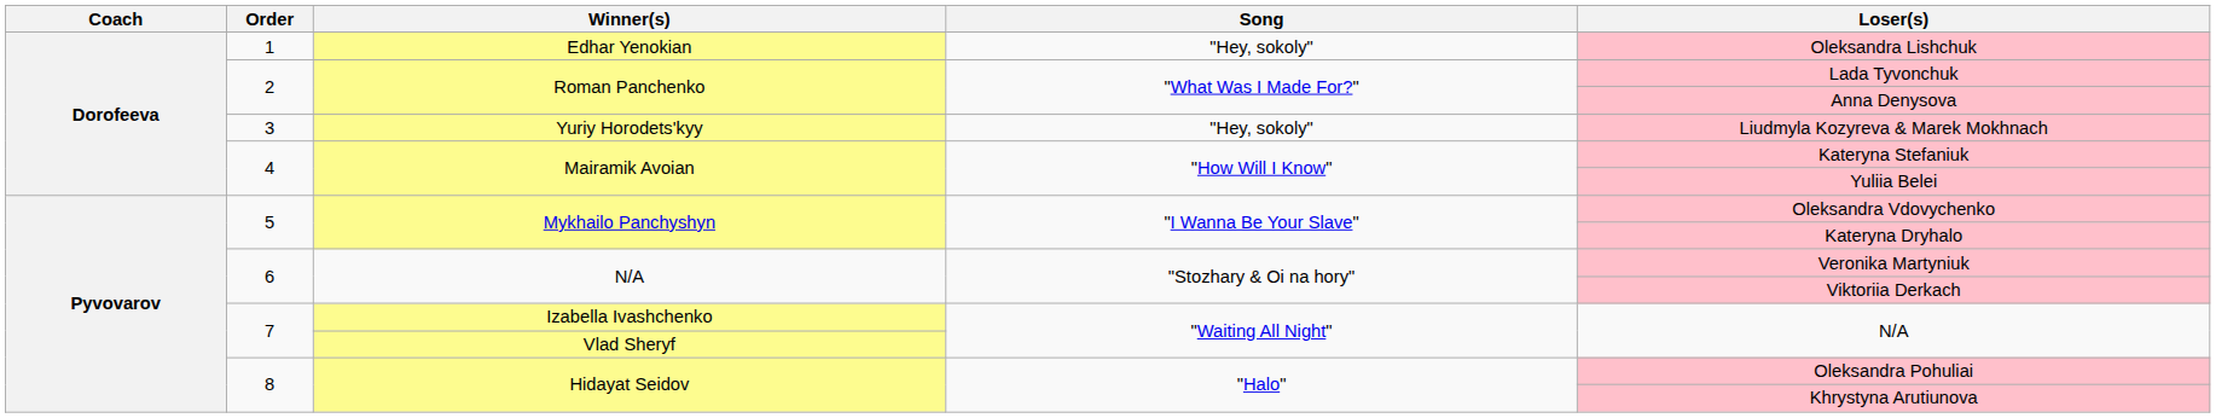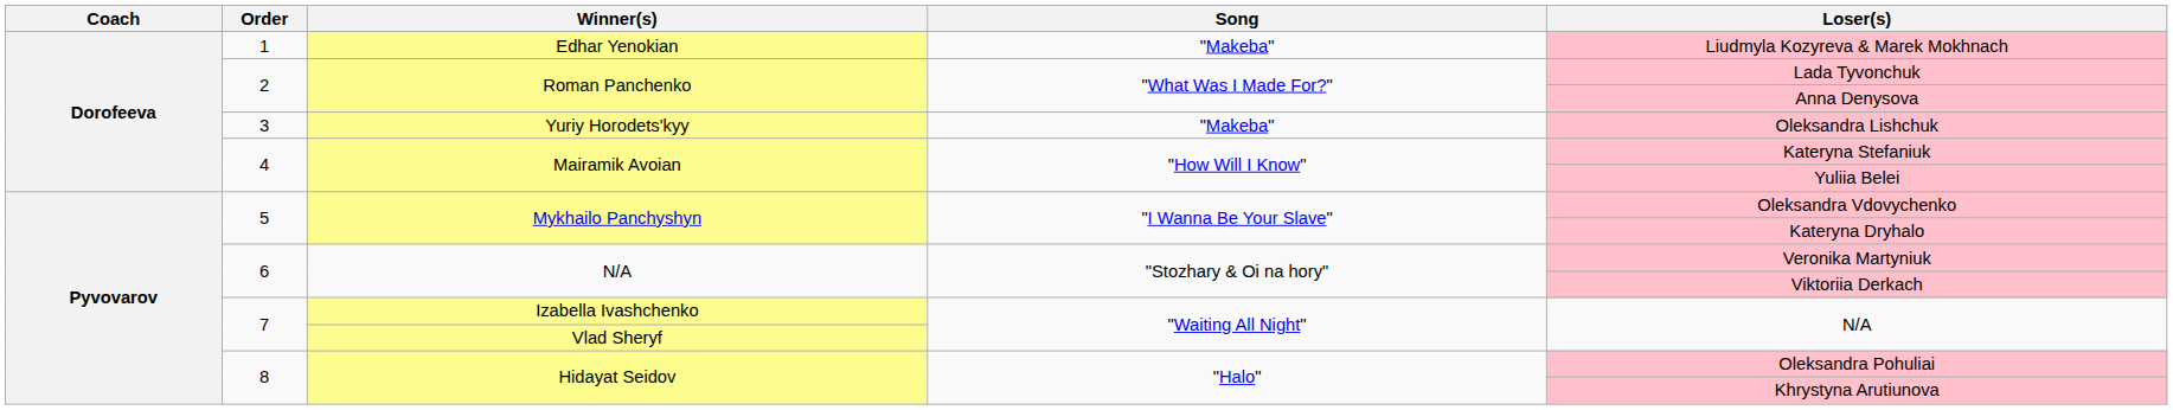Edhar Yenokian | Song: "Hey, sokoly" -> "Makeba"
Edhar Yenokian | Loser(s): Oleksandra Lishchuk -> Liudmyla Kozyreva & Marek Mokhnach
Yuriy Horodets'kyy | Song: "Hey, sokoly" -> "Makeba"
Yuriy Horodets'kyy | Loser(s): Liudmyla Kozyreva & Marek Mokhnach -> Oleksandra Lishchuk
